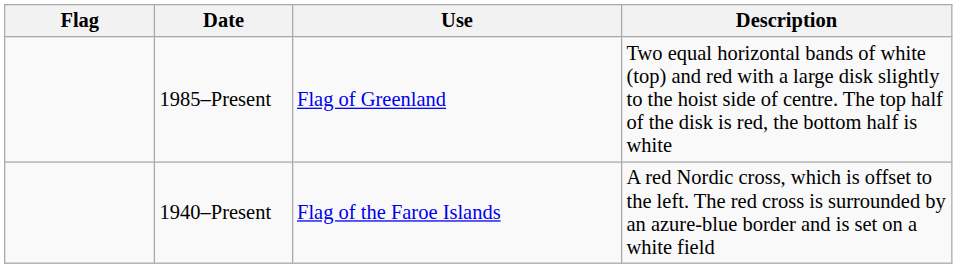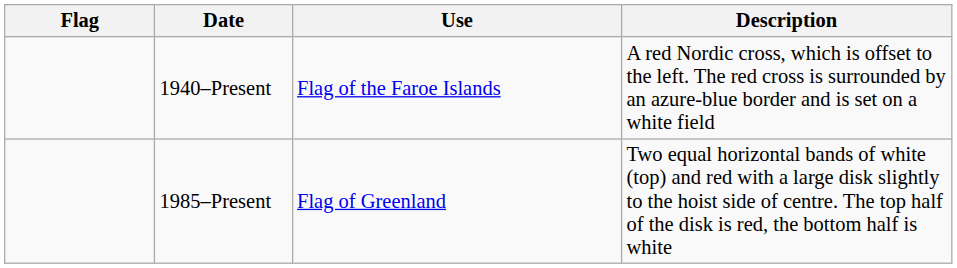rows swapped: 1985–Present <-> 1940–Present
